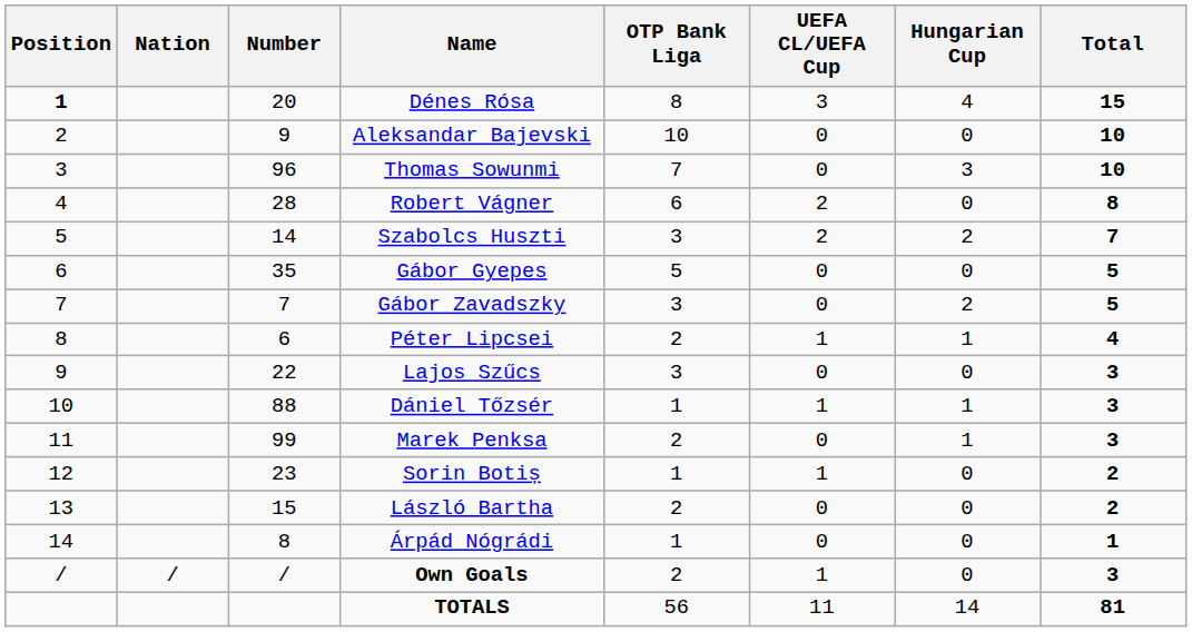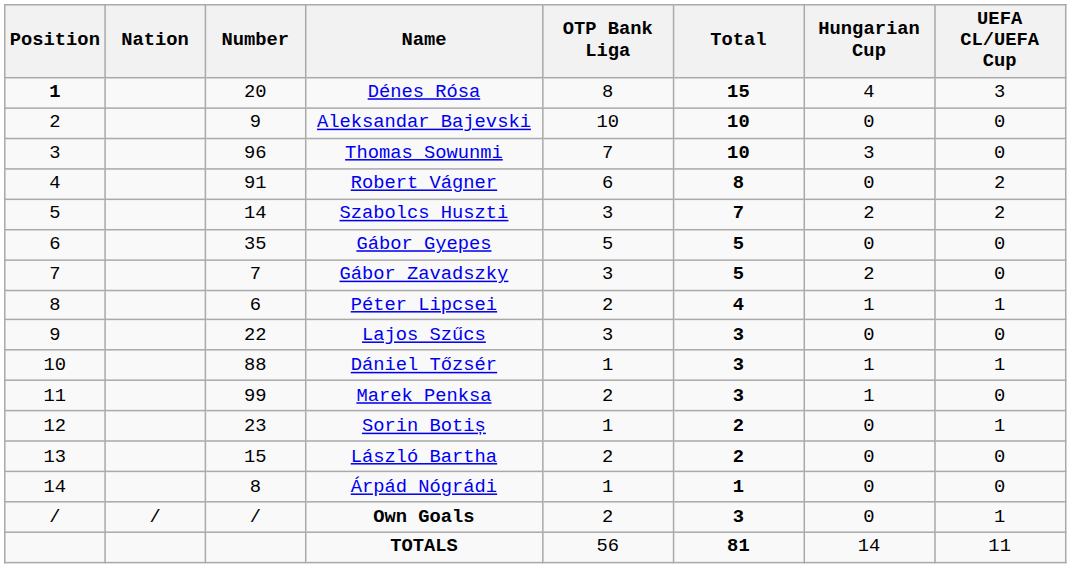columns swapped: UEFA CL/UEFA Cup <-> Total
Robert Vágner | Number: 28 -> 91
